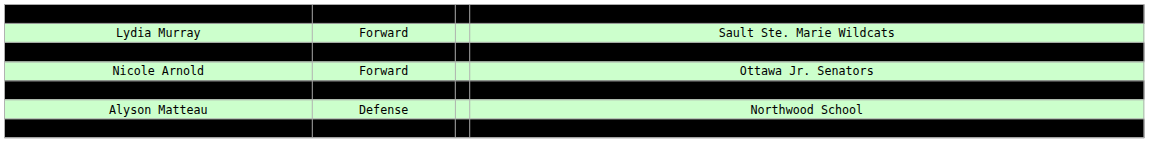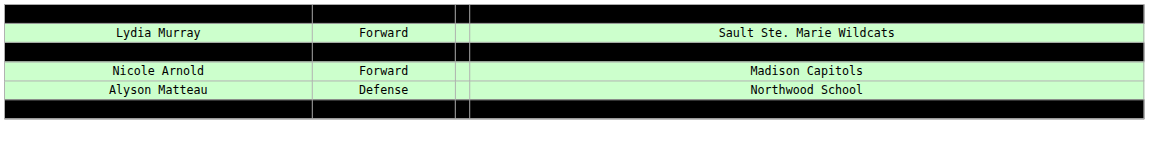Nicole Arnold | column 4: Ottawa Jr. Senators -> Madison Capitols
- row: Estelle Duvin | Forward | French National Team
Cassidy Herman | column 4: Madison Capitols -> Ottawa Jr. Senators
